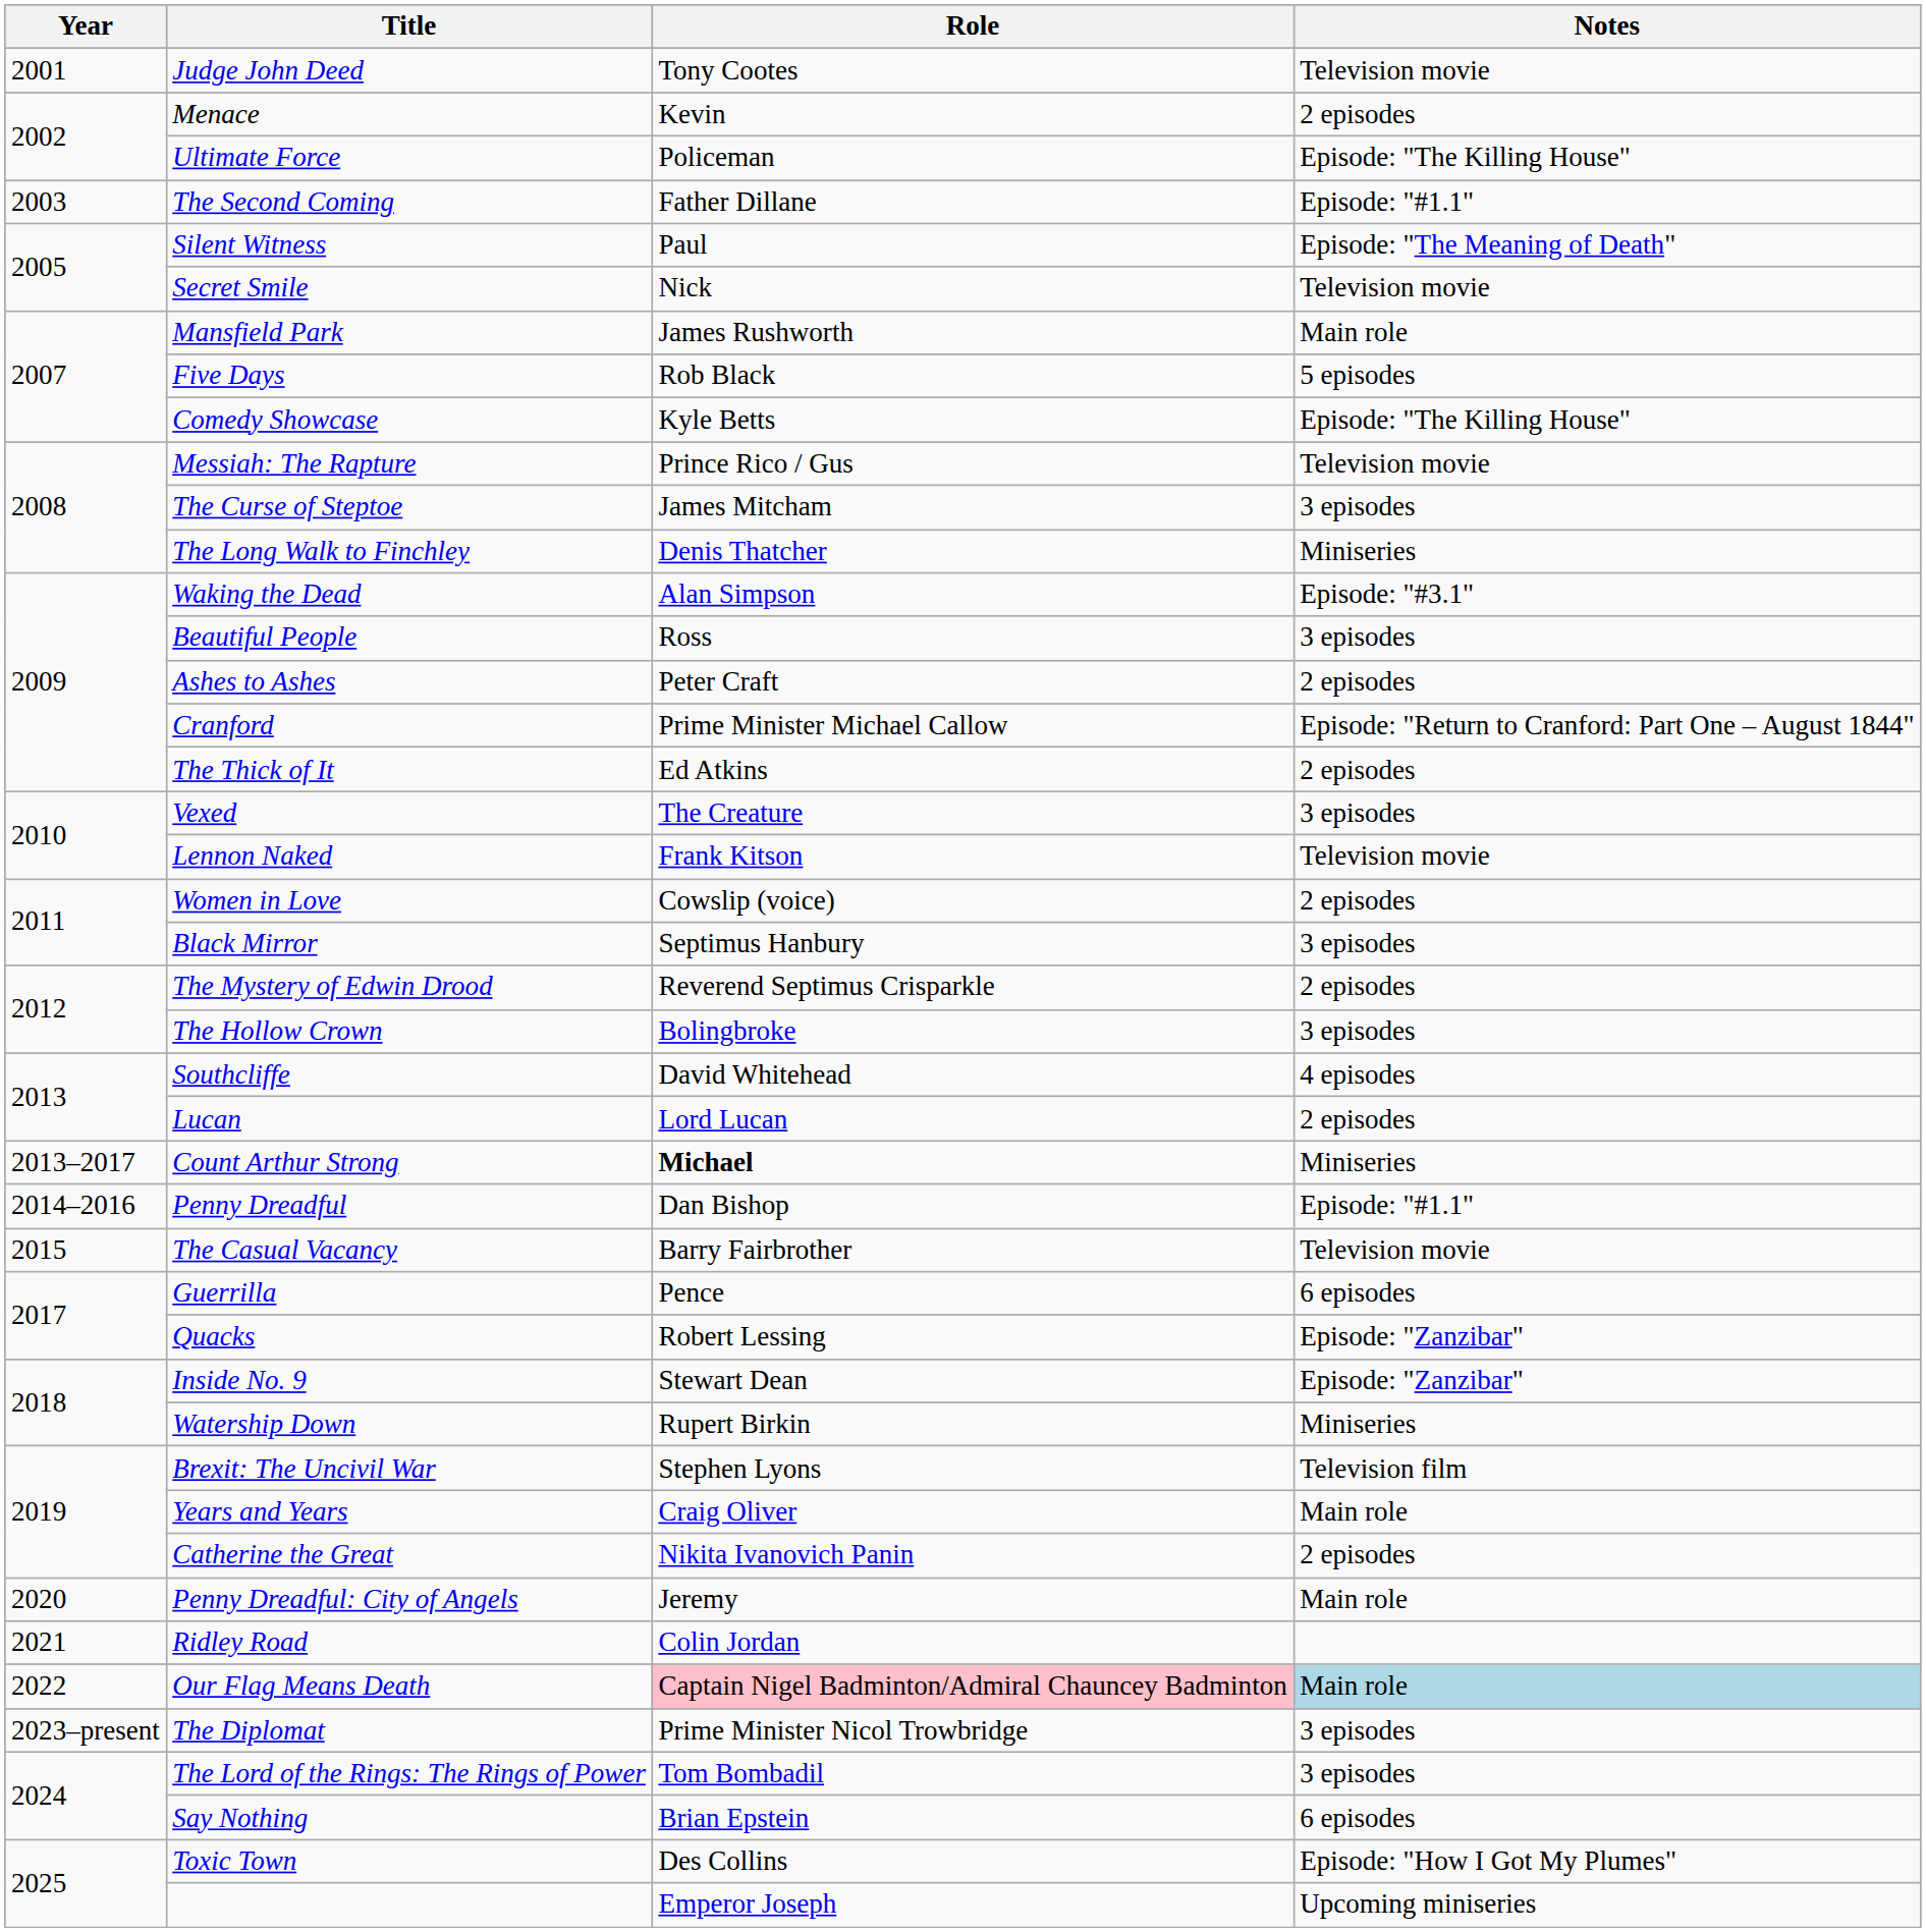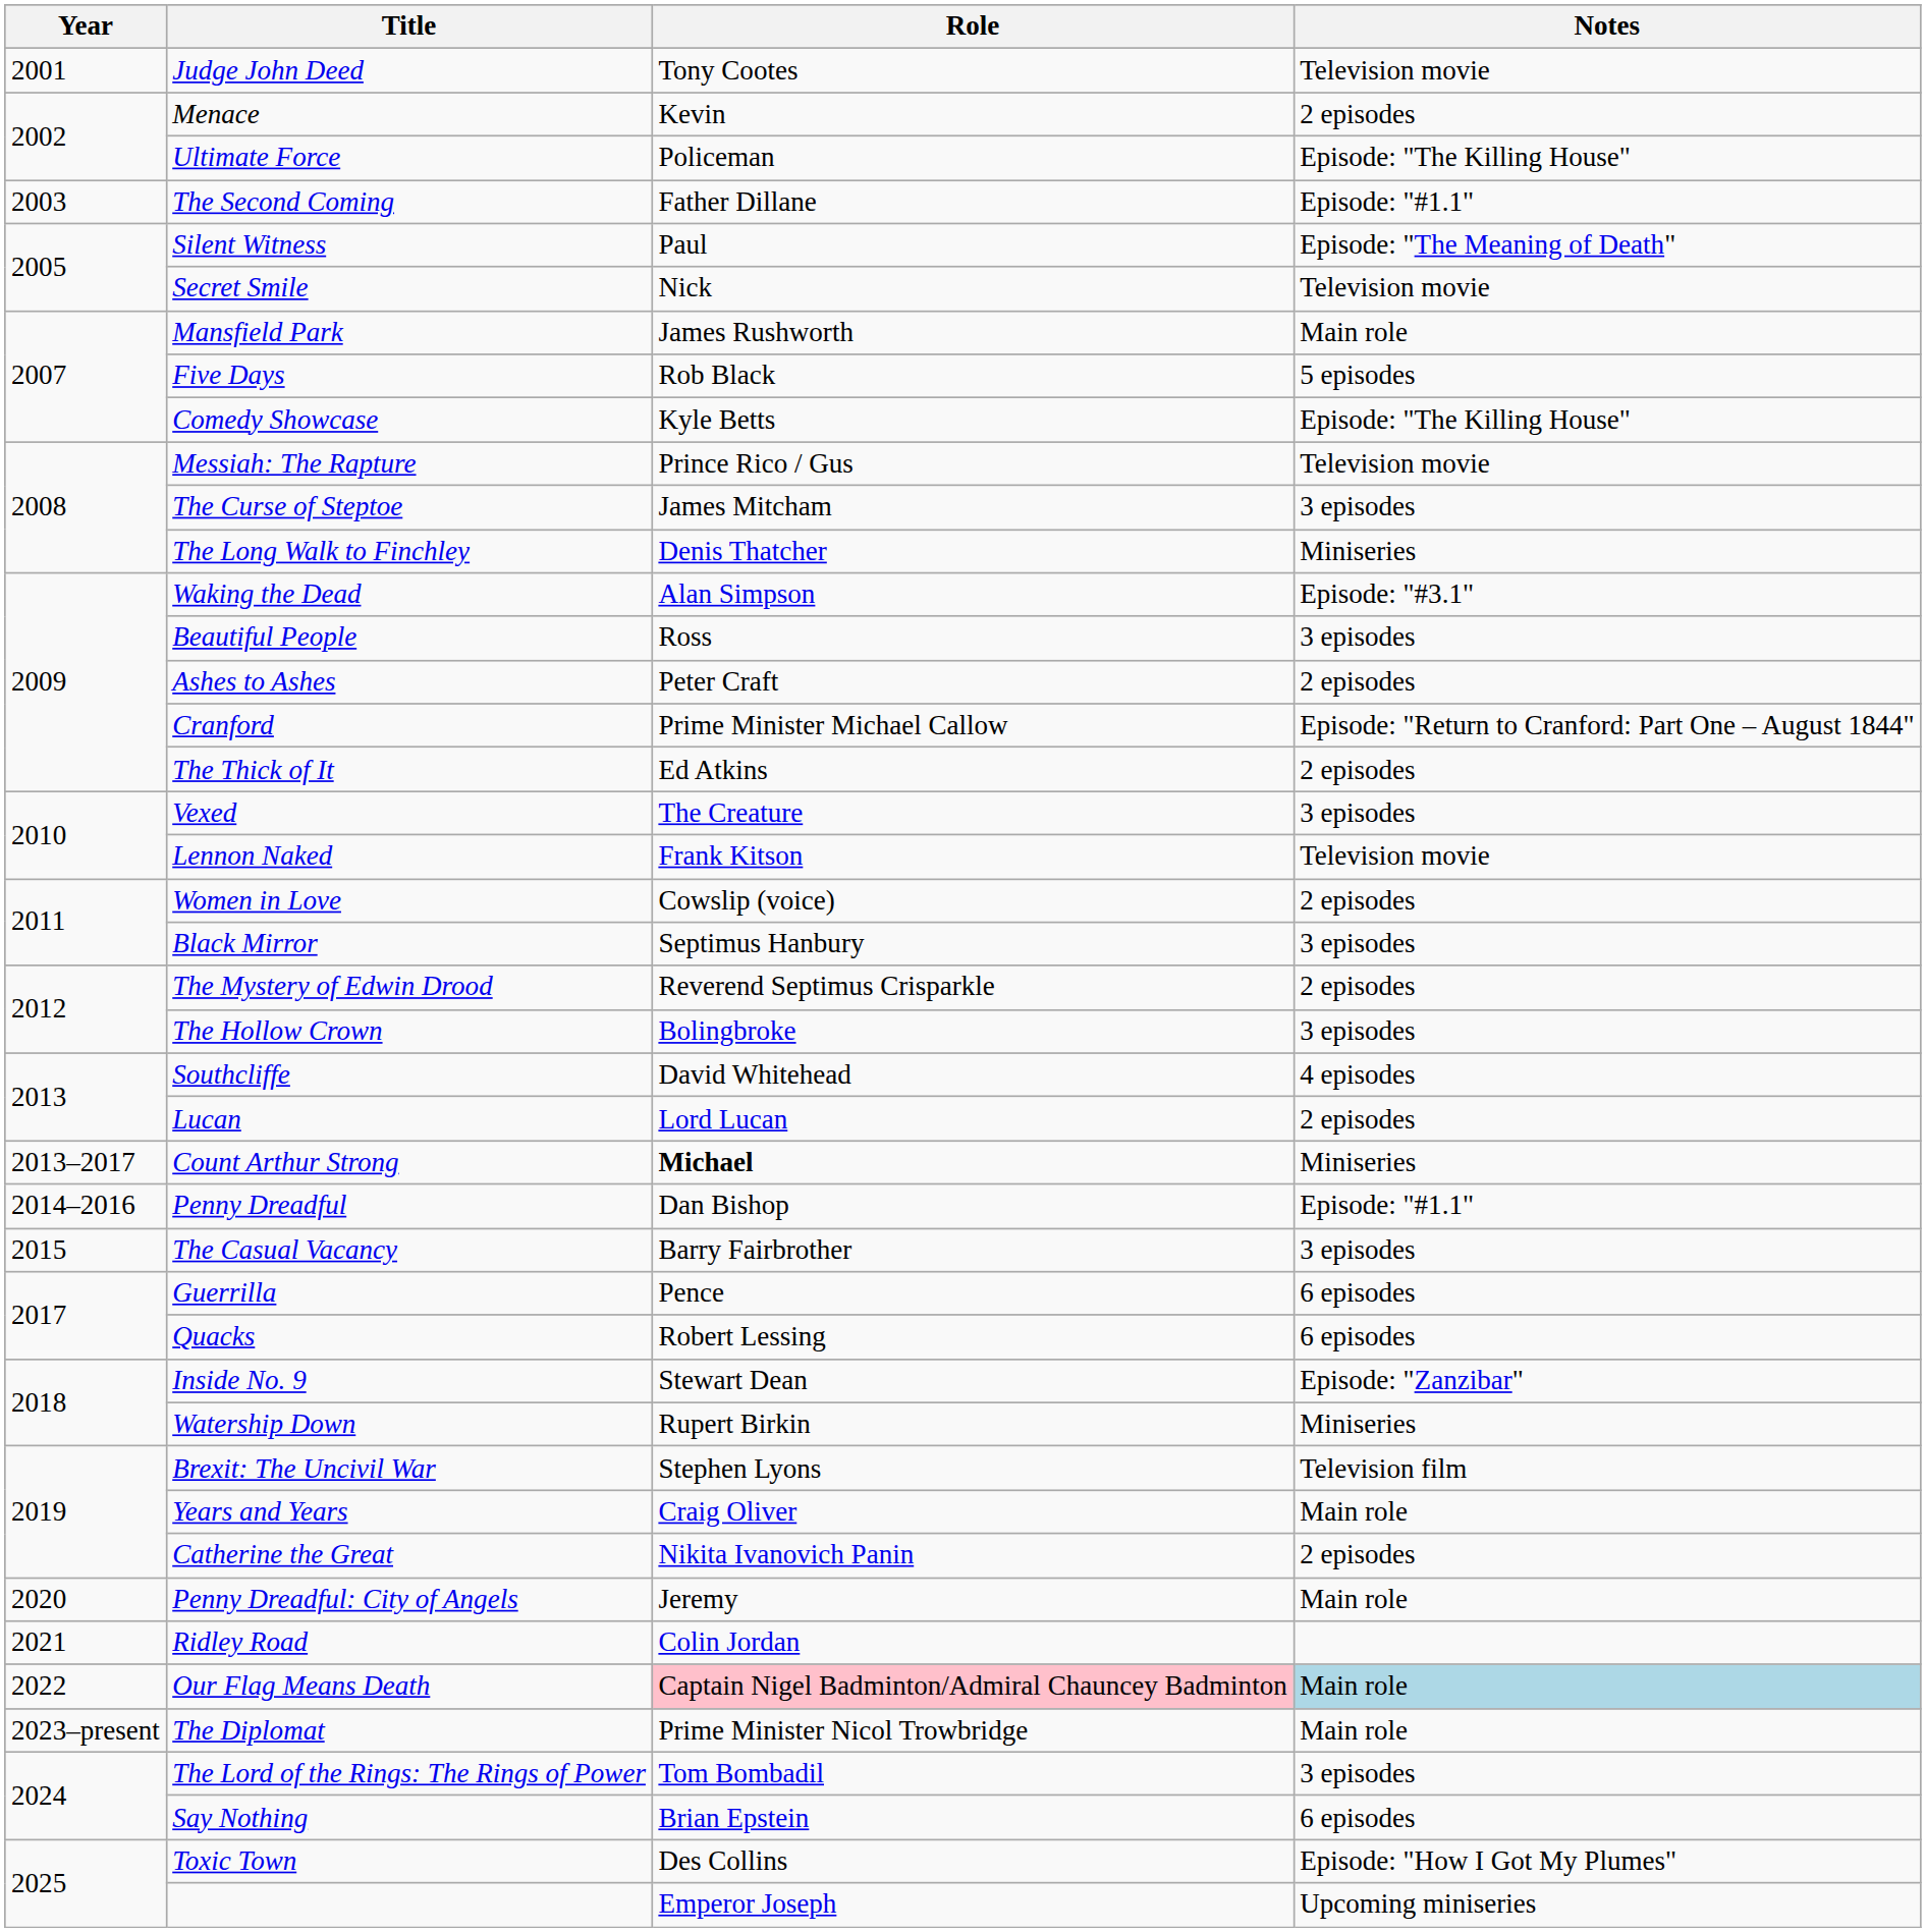The Casual Vacancy | Notes: Television movie -> 3 episodes
Quacks | Notes: Episode: "Zanzibar" -> 6 episodes
The Diplomat | Notes: 3 episodes -> Main role
